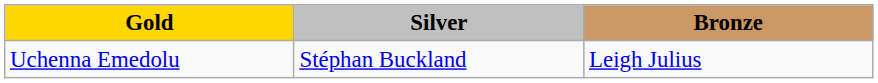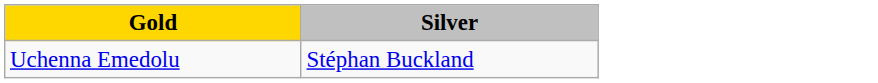- column: Bronze | Leigh Julius
